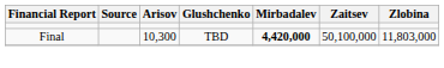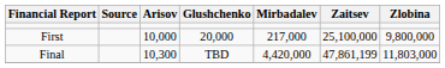+ row: First | 10,000 | 20,000 | 217,000 | 25,100,000 | 9,800,000
Final | Mirbadalev: bold -> normal
Final | Zaitsev: 50,100,000 -> 47,861,199
